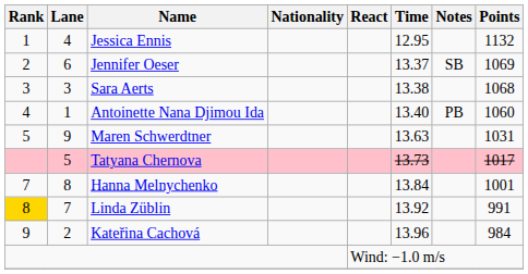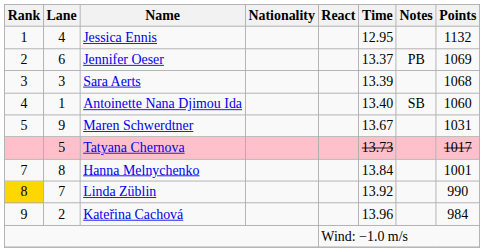Jennifer Oeser | Notes: SB -> PB
Sara Aerts | Time: 13.38 -> 13.39
Antoinette Nana Djimou Ida | Notes: PB -> SB
Maren Schwerdtner | Time: 13.63 -> 13.67
Linda Züblin | Points: 991 -> 990
